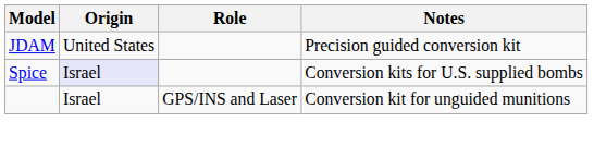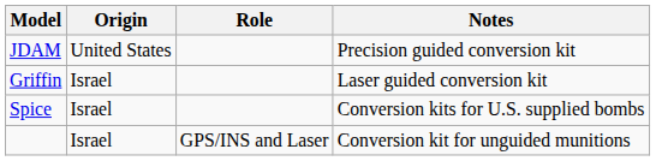+ row: Griffin | Israel | Laser guided conversion kit
Spice | Origin: lavender background -> no background
